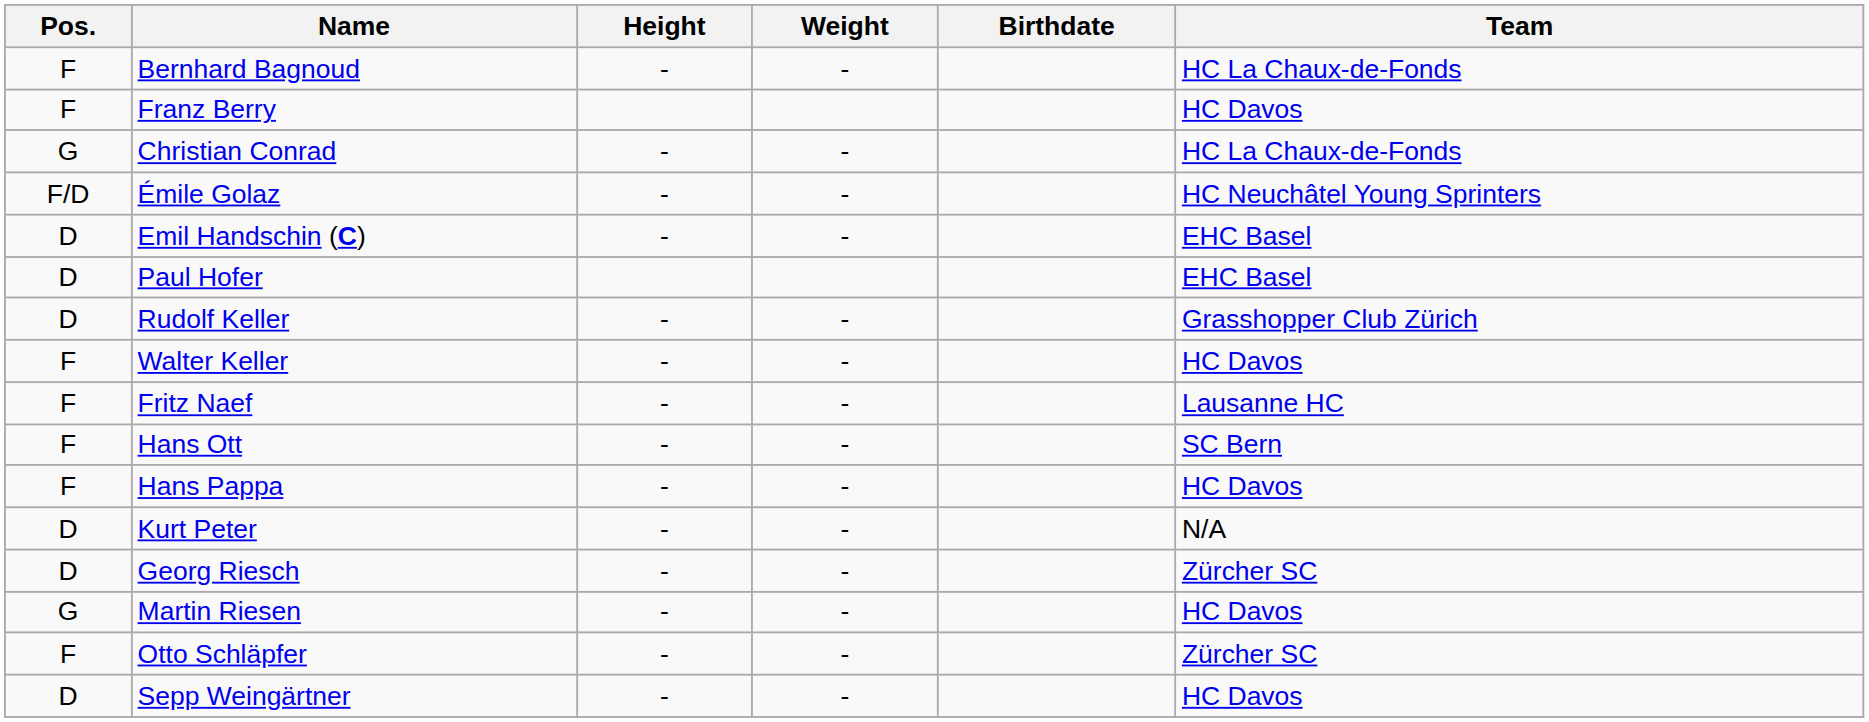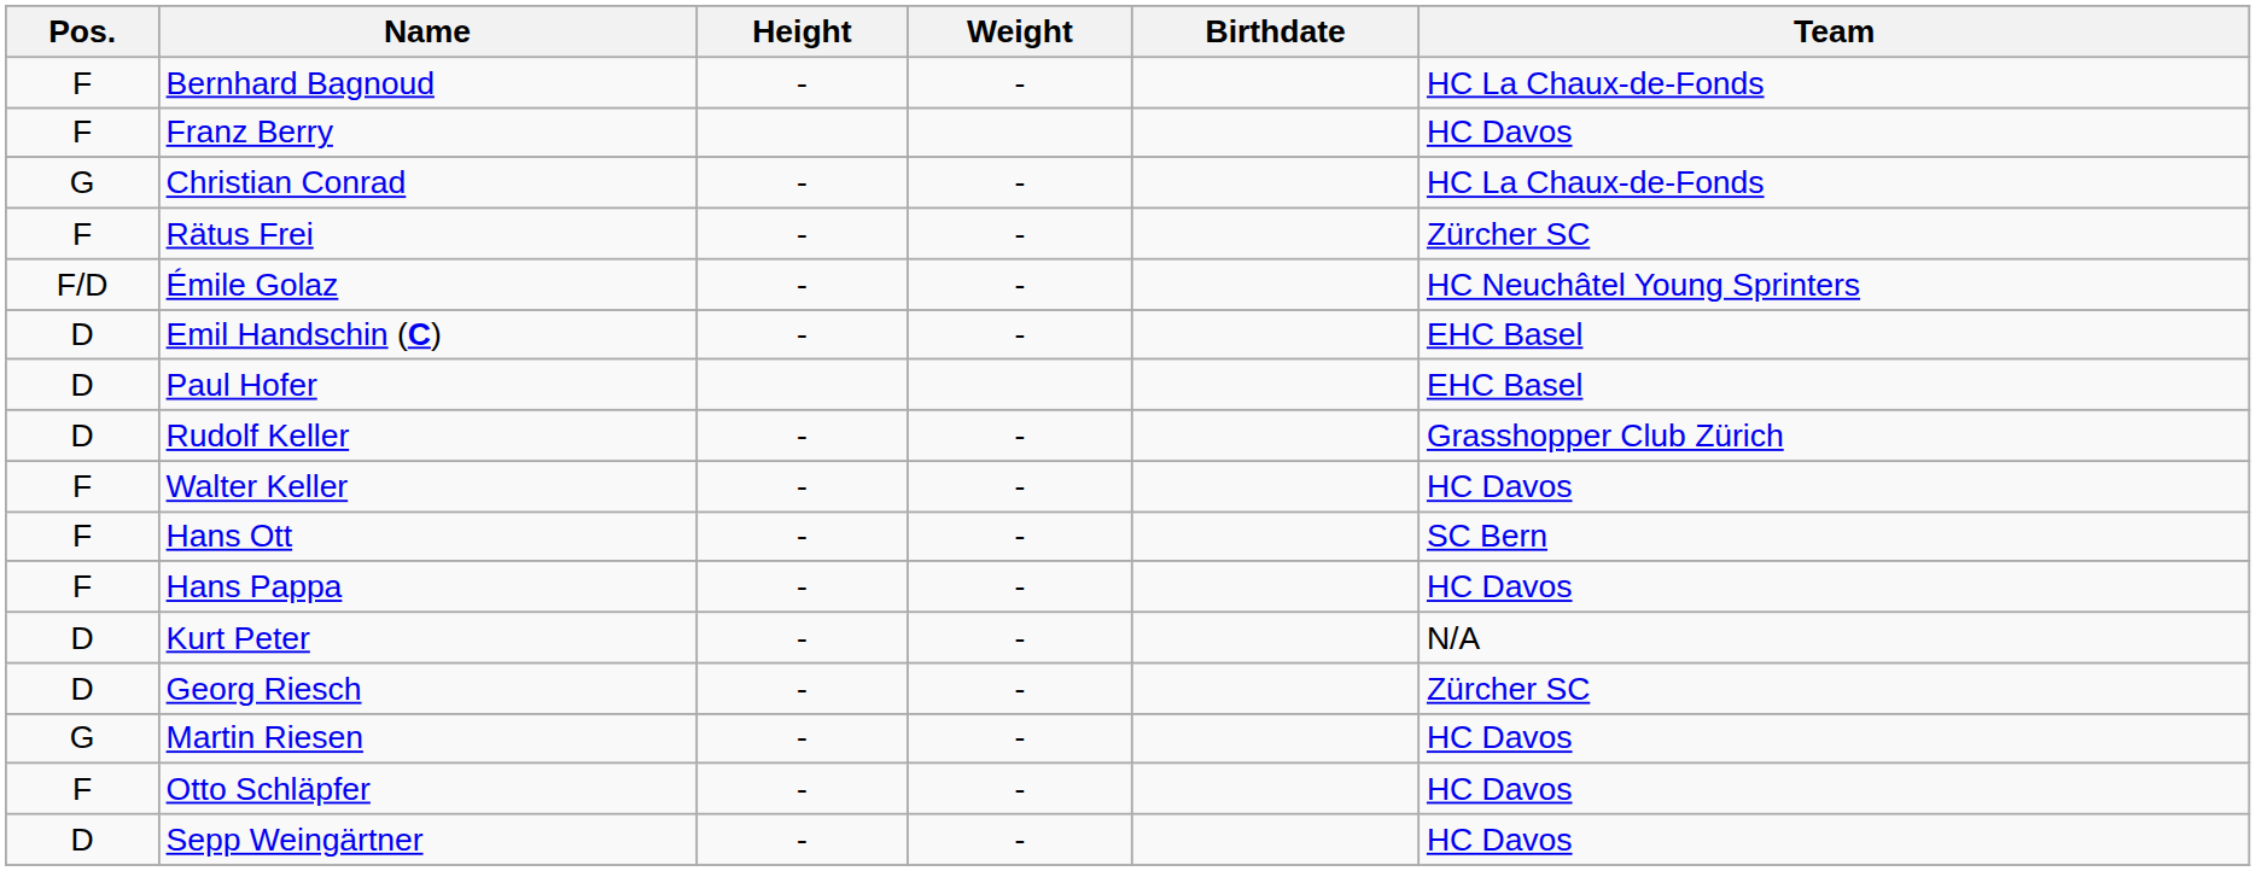+ row: F | Rätus Frei | - | - | Zürcher SC
- row: F | Fritz Naef | - | - | Lausanne HC
Otto Schläpfer | Team: Zürcher SC -> HC Davos
